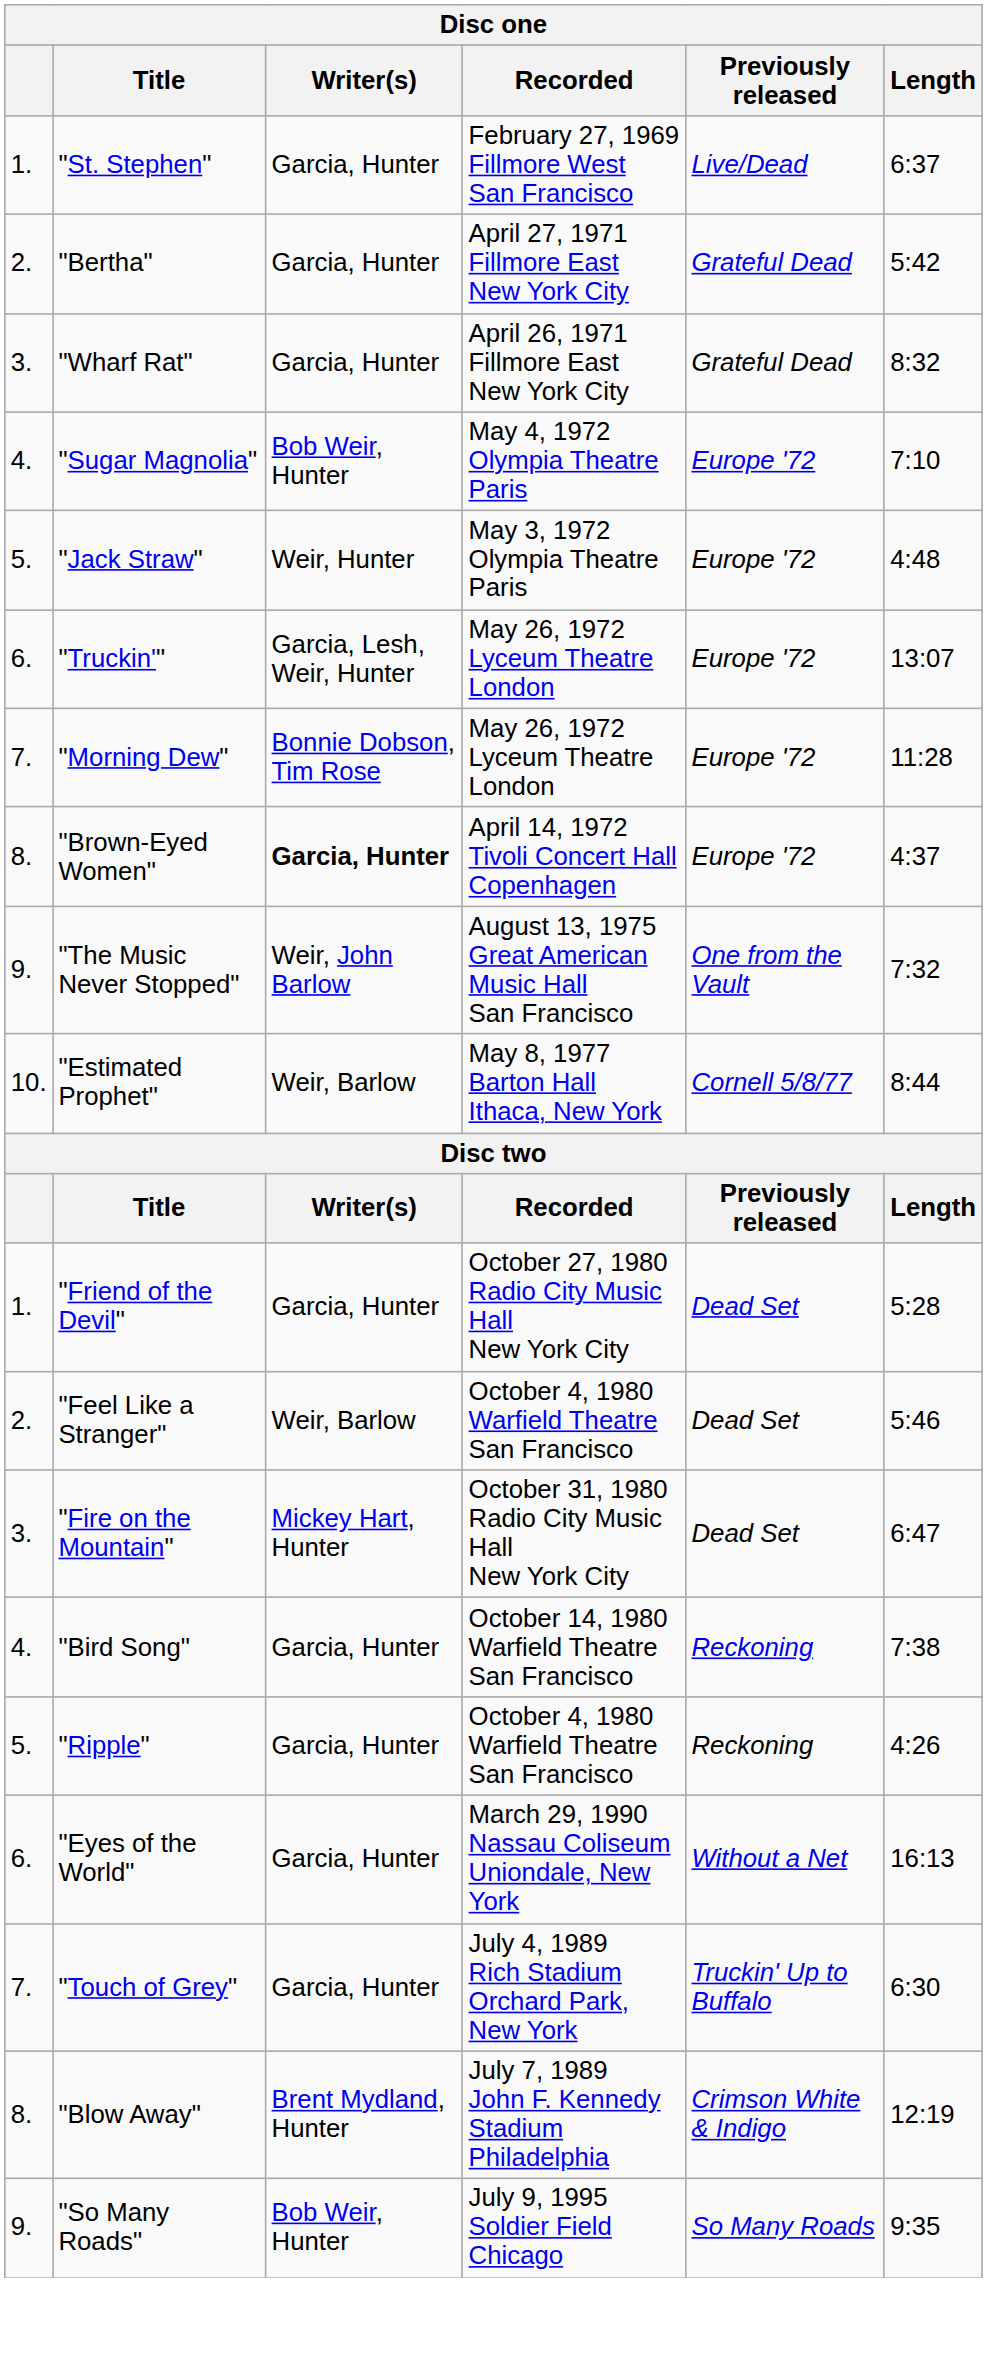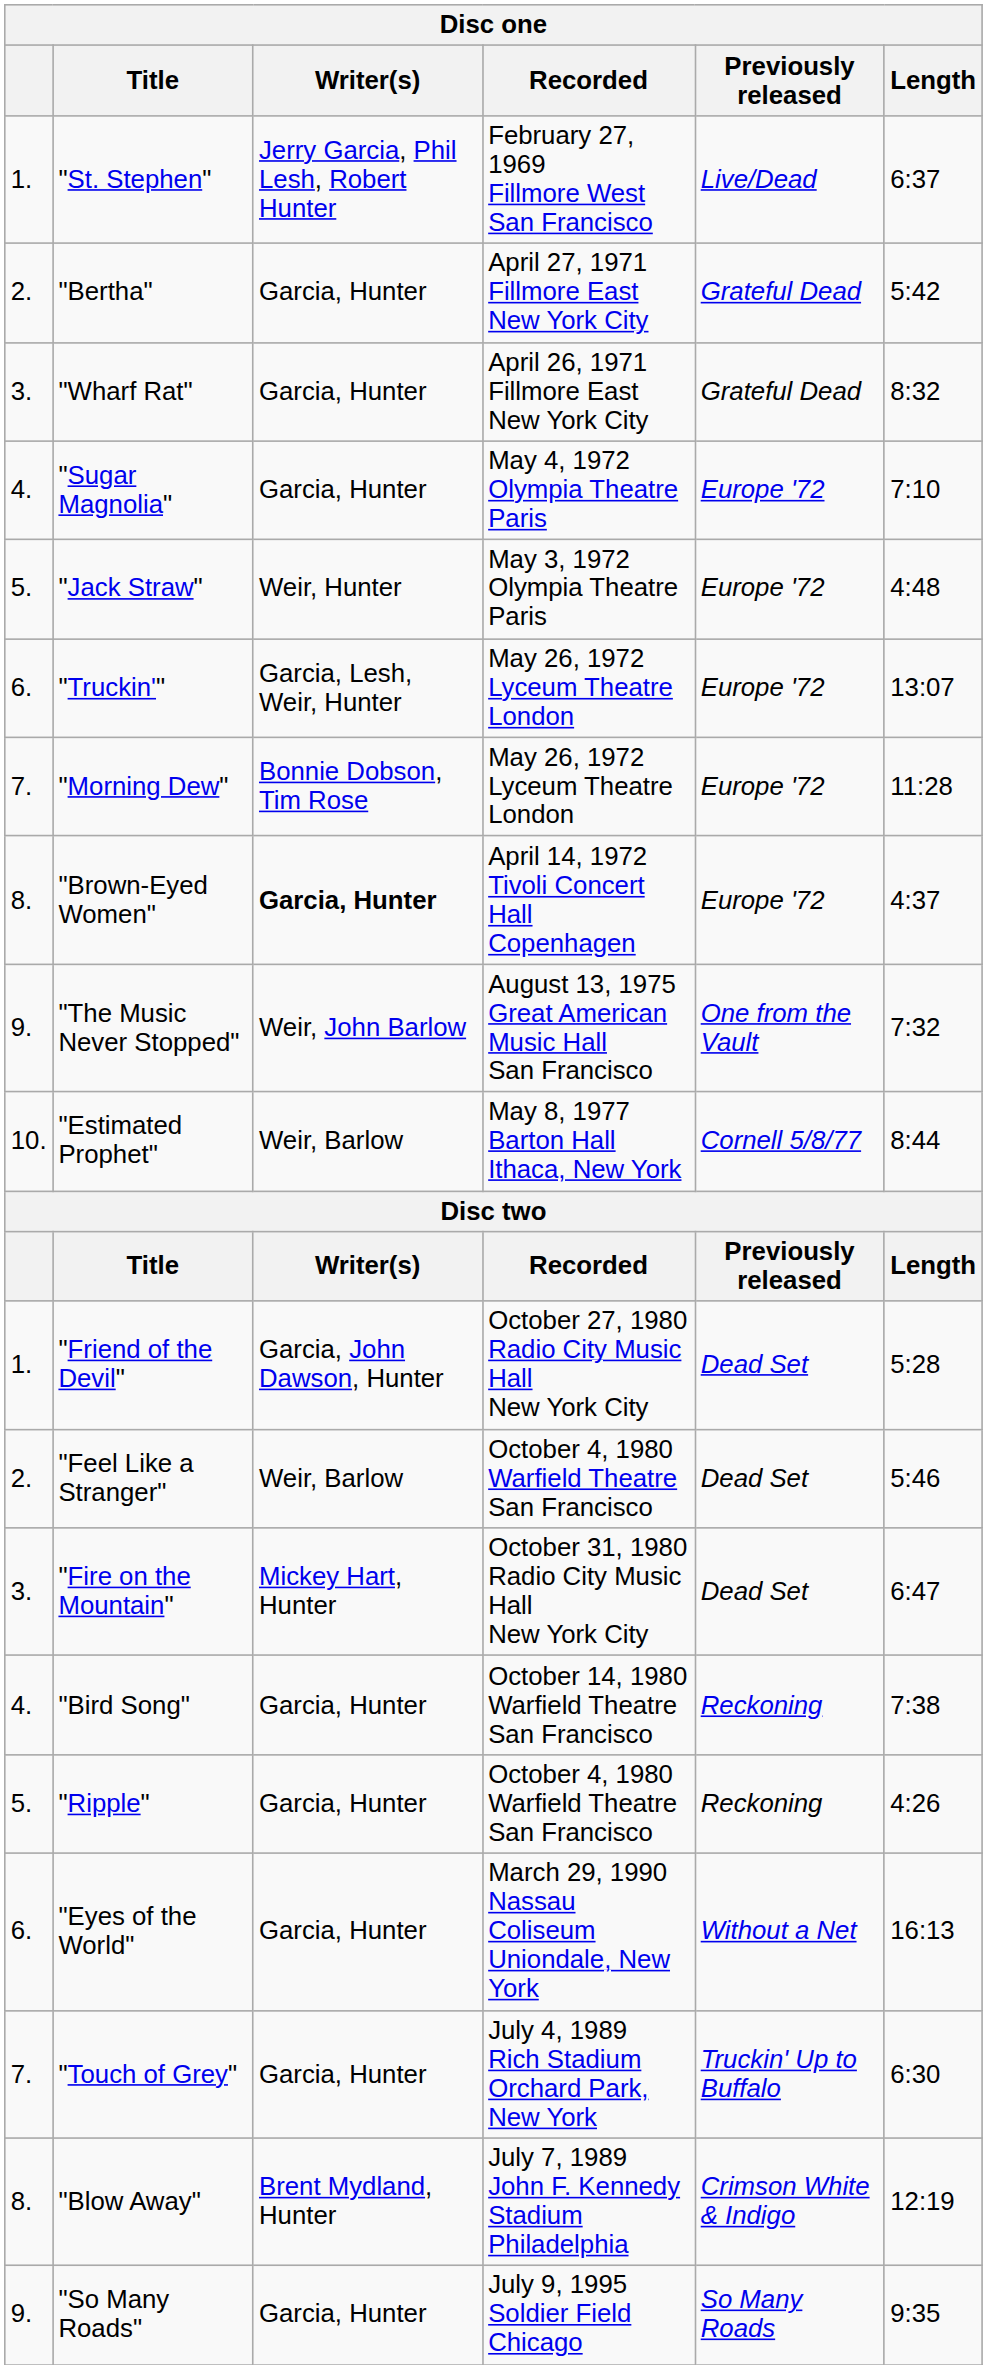"St. Stephen" | Writer(s): Garcia, Hunter -> Jerry Garcia, Phil Lesh, Robert Hunter
"Sugar Magnolia" | Writer(s): Bob Weir, Hunter -> Garcia, Hunter
"Friend of the Devil" | Writer(s): Garcia, Hunter -> Garcia, John Dawson, Hunter
"So Many Roads" | Writer(s): Bob Weir, Hunter -> Garcia, Hunter
